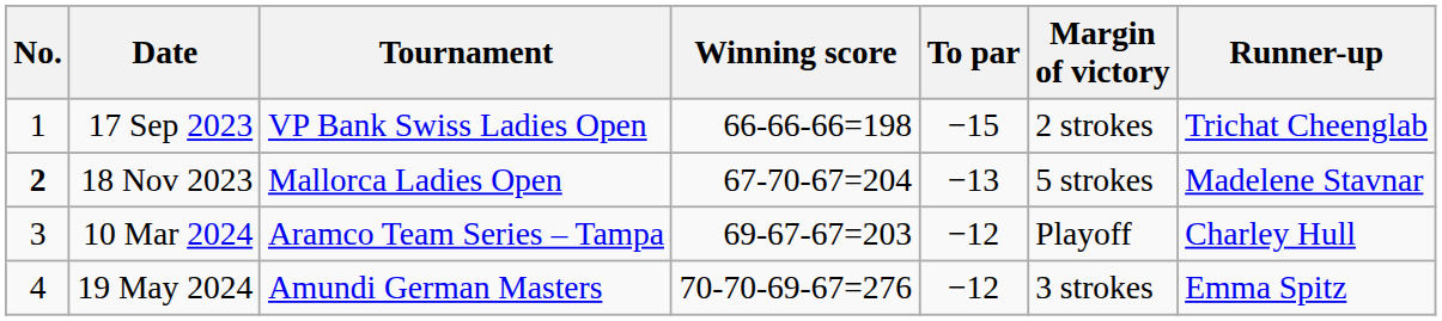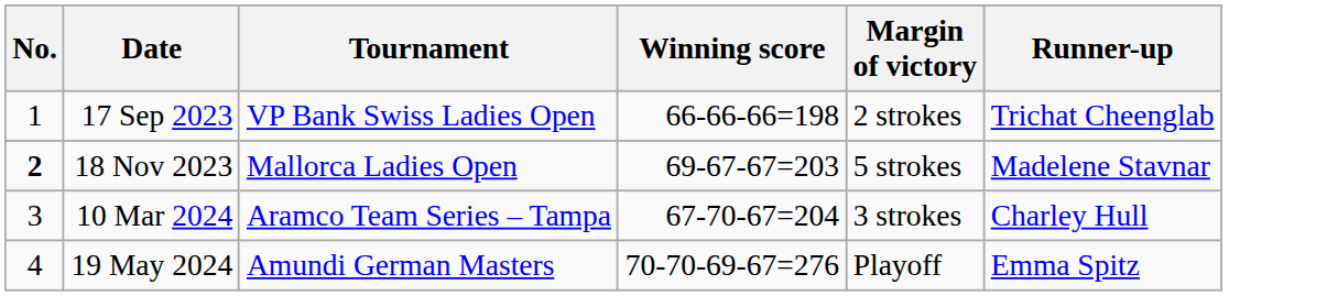- column: To par | −15 | −13 | −12 | −12
18 Nov 2023 | Winning score: 67-70-67=204 -> 69-67-67=203
10 Mar 2024 | Winning score: 69-67-67=203 -> 67-70-67=204
10 Mar 2024 | Margin of victory: Playoff -> 3 strokes
19 May 2024 | Margin of victory: 3 strokes -> Playoff
